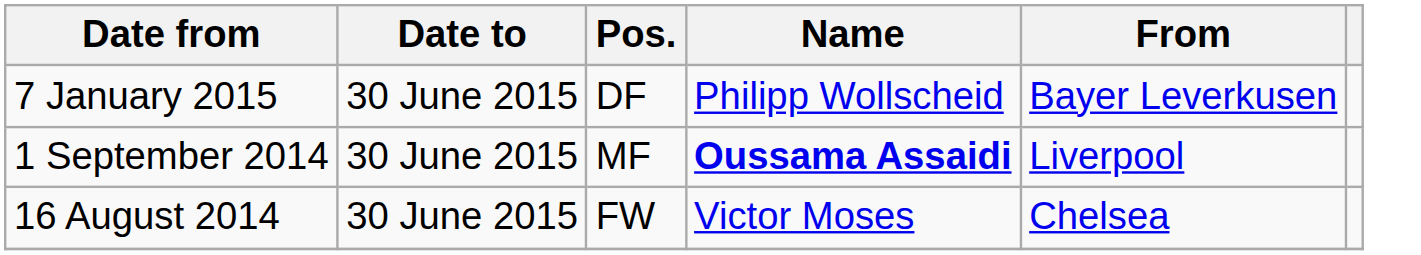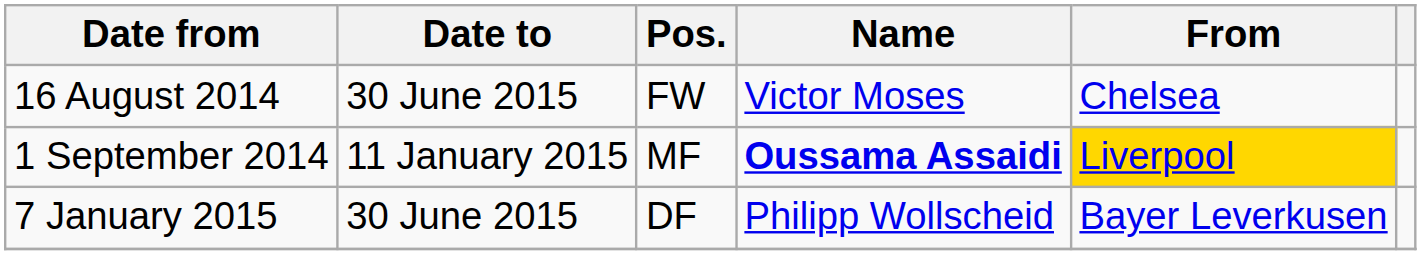rows swapped: 16 August 2014 <-> 7 January 2015
1 September 2014 | Date to: 30 June 2015 -> 11 January 2015
1 September 2014 | From: no background -> gold background
